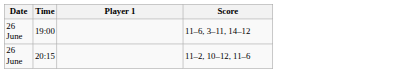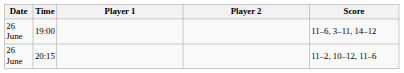+ column: Player 2
